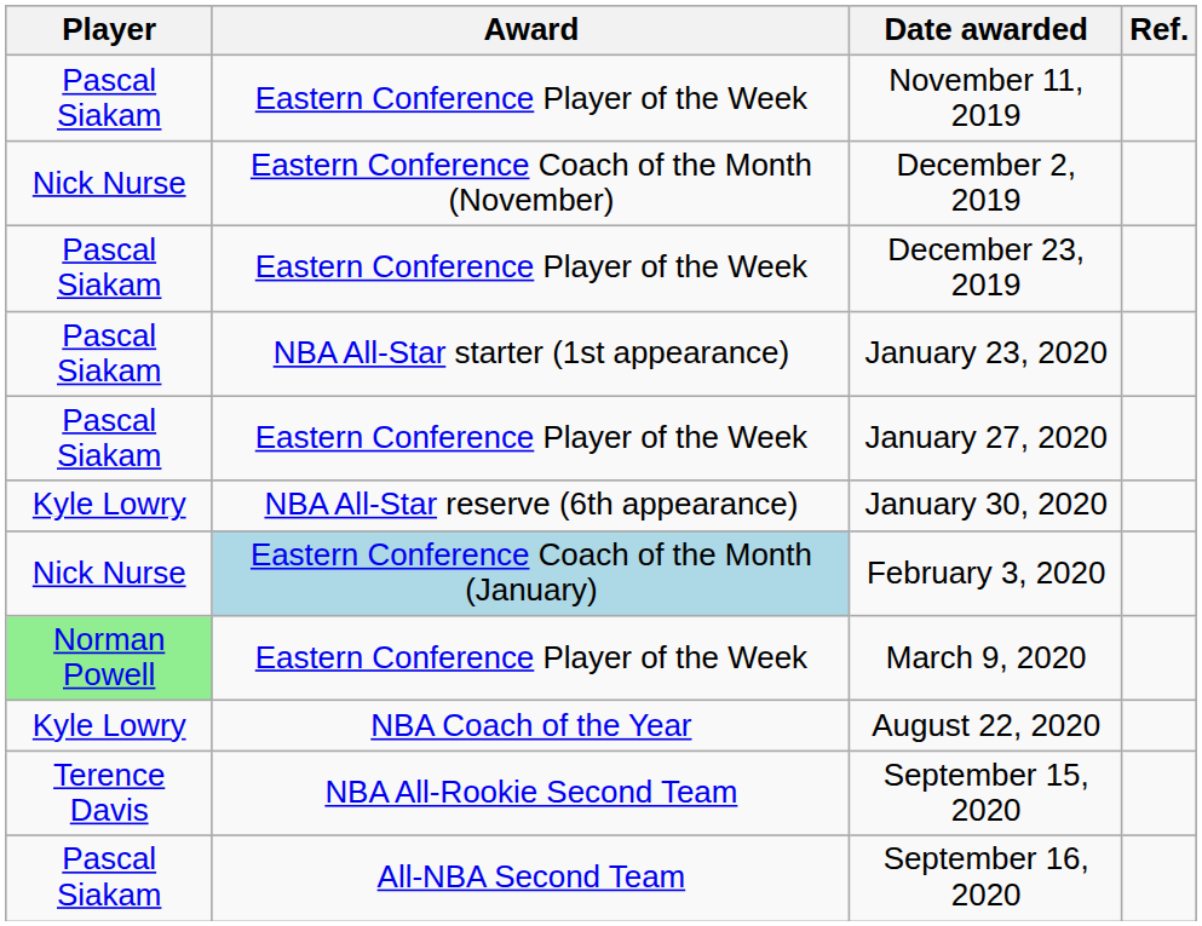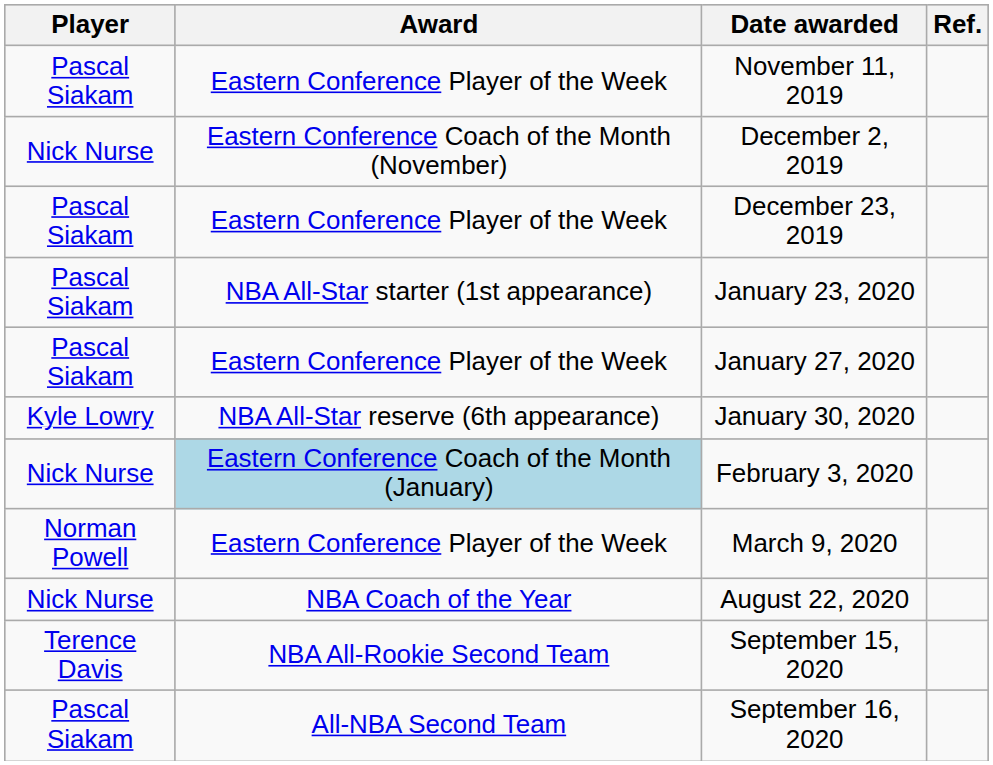March 9, 2020 | Player: lightgreen background -> no background
August 22, 2020 | Player: Kyle Lowry -> Nick Nurse
